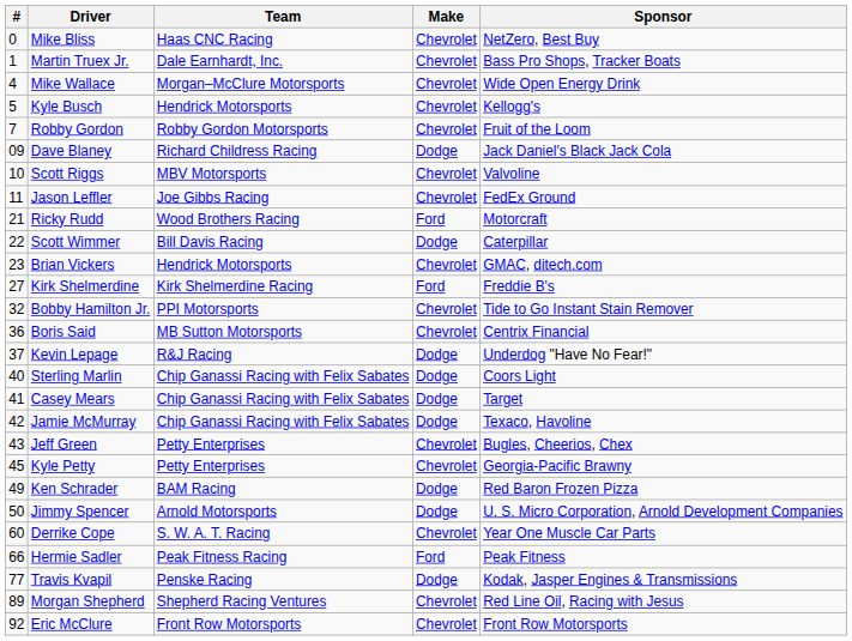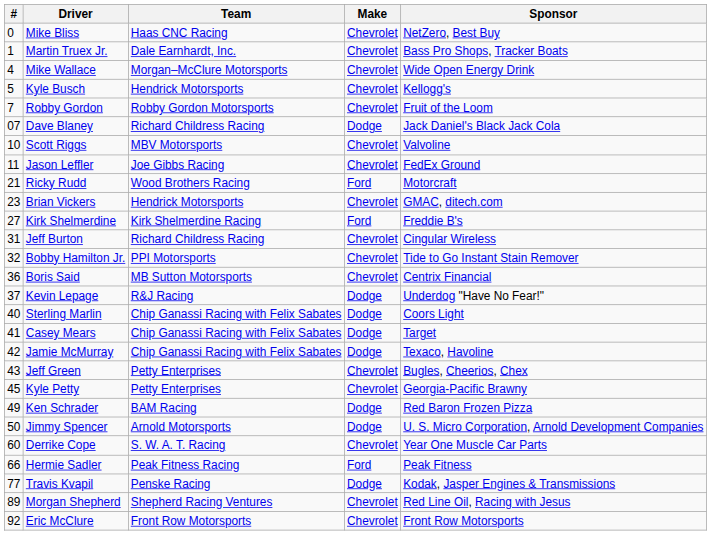Dave Blaney | #: 09 -> 07
- row: 22 | Scott Wimmer | Bill Davis Racing | Dodge | Caterpillar
+ row: 31 | Jeff Burton | Richard Childress Racing | Chevrolet | Cingular Wireless
